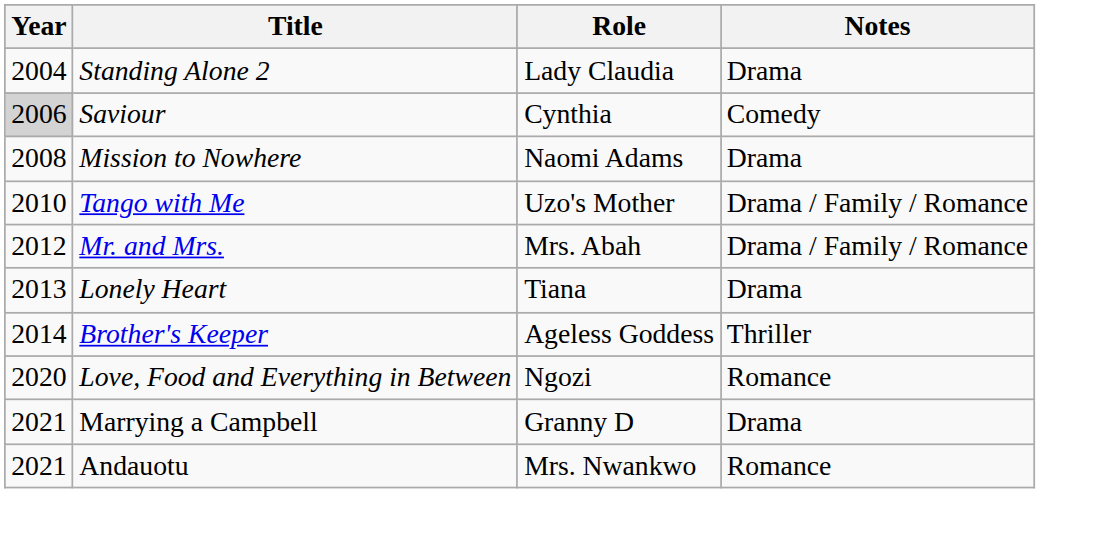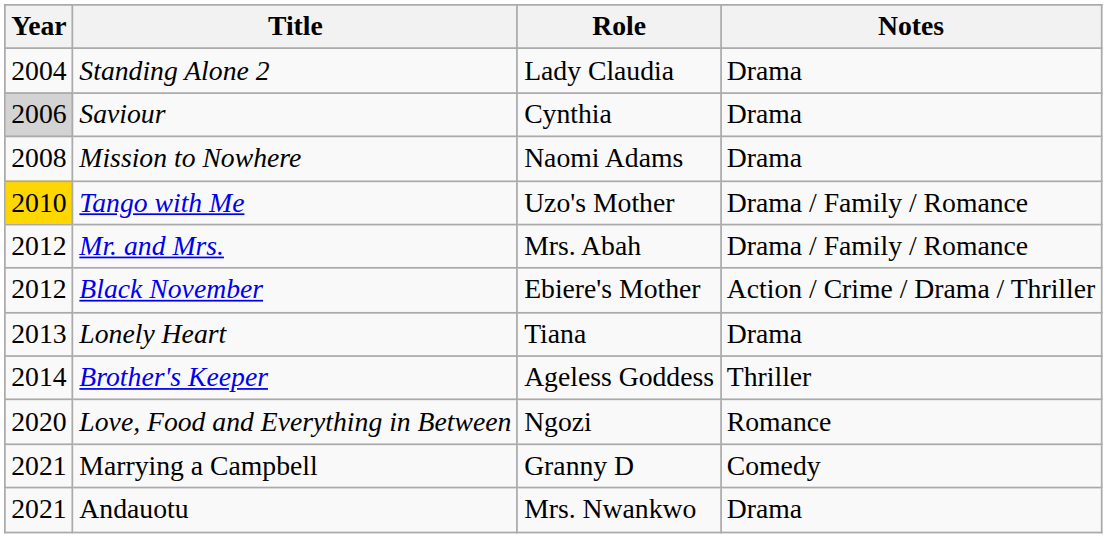Saviour | Notes: Comedy -> Drama
Tango with Me | Year: no background -> gold background
+ row: 2012 | Black November | Ebiere's Mother | Action / Crime / Drama / Thriller
Marrying a Campbell | Notes: Drama -> Comedy
Andauotu | Notes: Romance -> Drama
